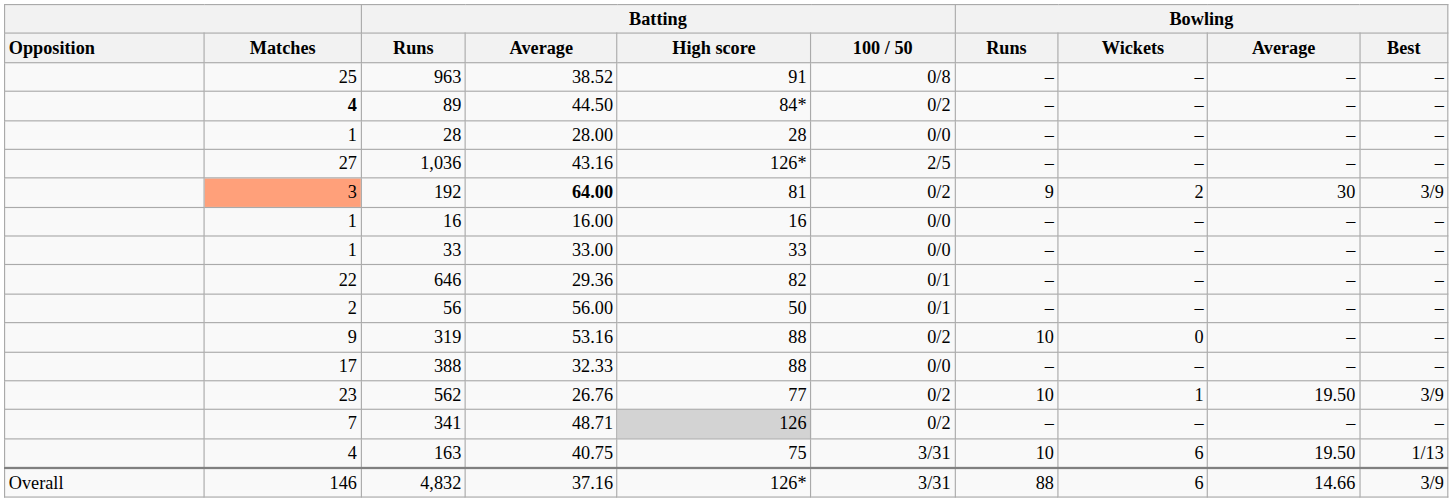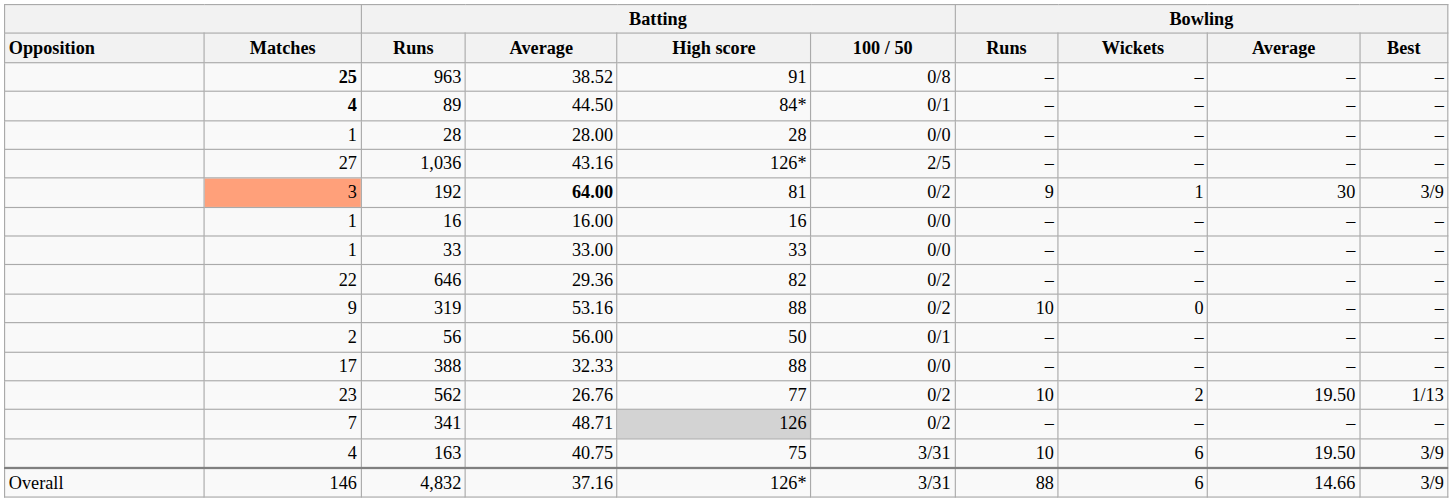963 | Matches: normal -> bold
89 | Batting / 100 / 50: 0/2 -> 0/1
192 | Bowling / Wickets: 2 -> 1
646 | Batting / 100 / 50: 0/1 -> 0/2
rows swapped: 319 <-> 56
562 | Bowling / Wickets: 1 -> 2
562 | Bowling / Best: 3/9 -> 1/13
163 | Bowling / Best: 1/13 -> 3/9
